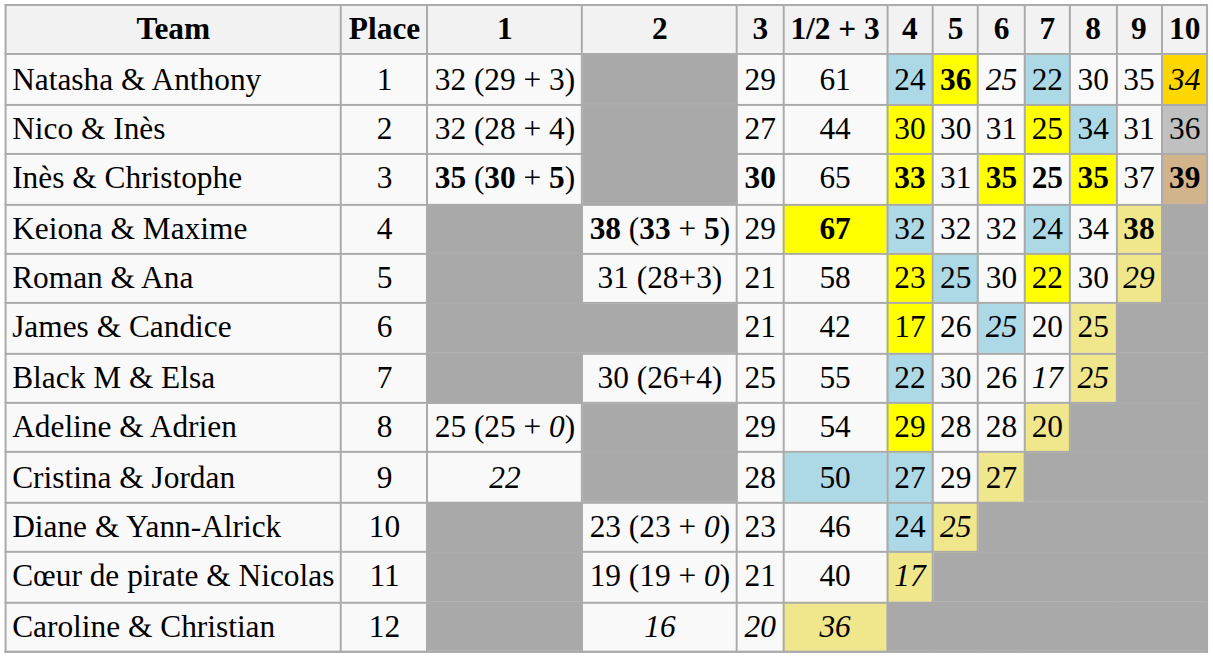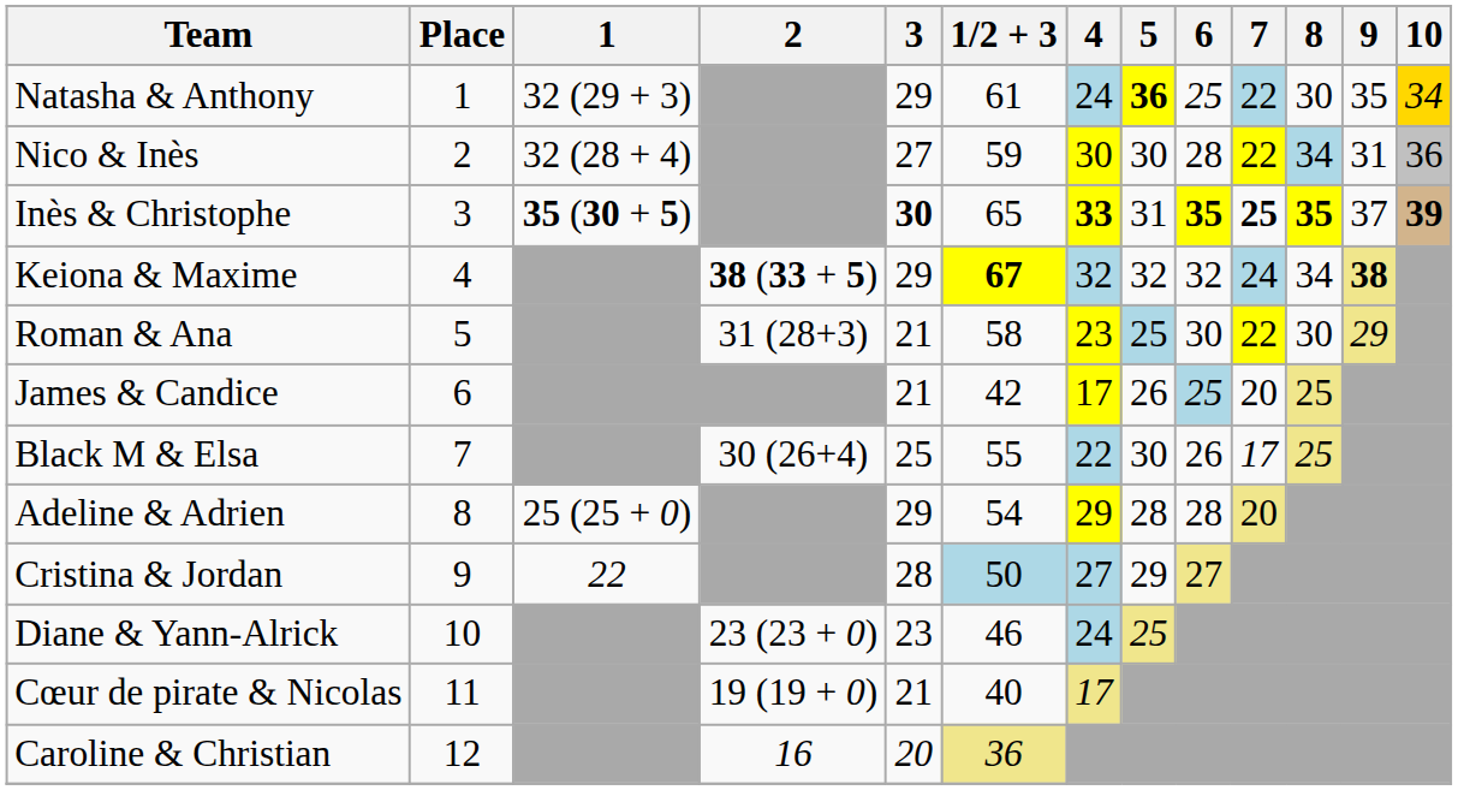Nico & Inès | 1/2 + 3: 44 -> 59
Nico & Inès | 6: 31 -> 28
Nico & Inès | 7: 25 -> 22
